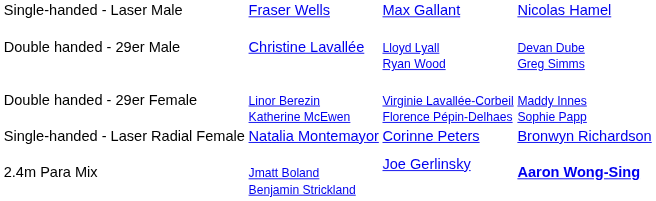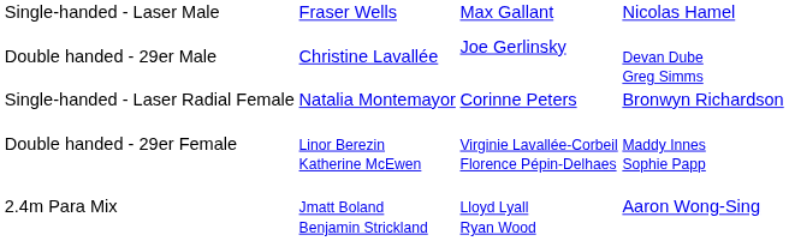Double handed - 29er Male | column 3: Lloyd Lyall Ryan Wood -> Joe Gerlinsky
rows swapped: Double handed - 29er Female <-> Single-handed - Laser Radial Female
2.4m Para Mix | column 3: Joe Gerlinsky -> Lloyd Lyall Ryan Wood
2.4m Para Mix | column 4: bold -> normal
